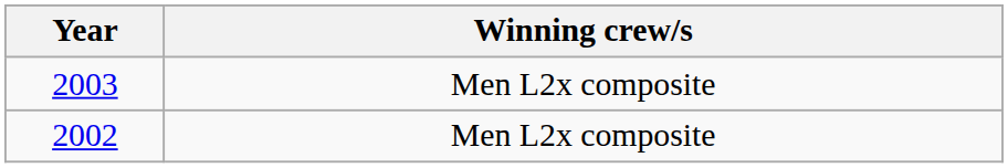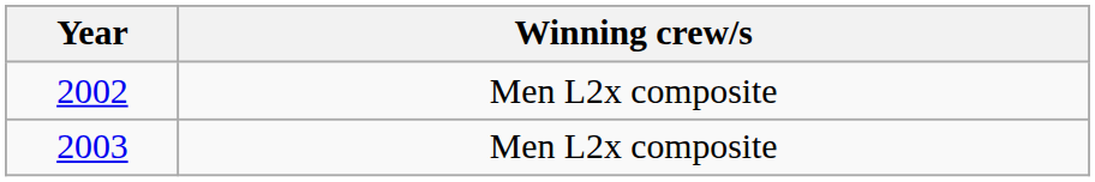rows swapped: 2002 <-> 2003
